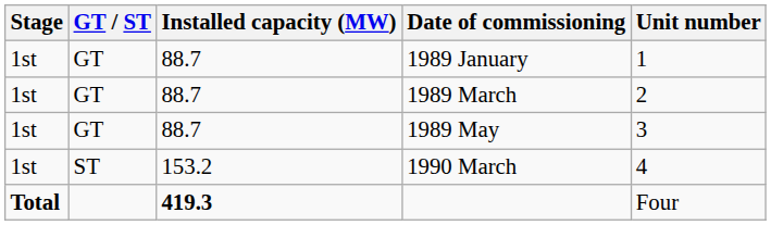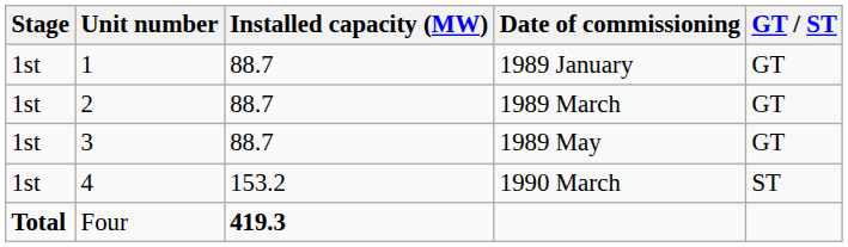columns swapped: Unit number <-> GT / ST
